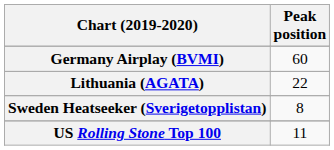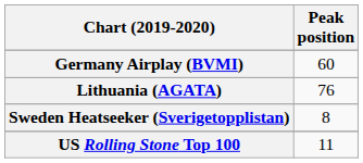Lithuania (AGATA) | Peak position: 22 -> 76
